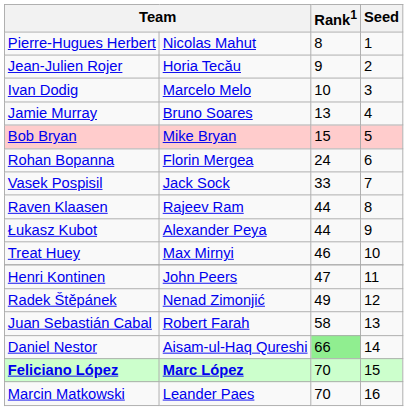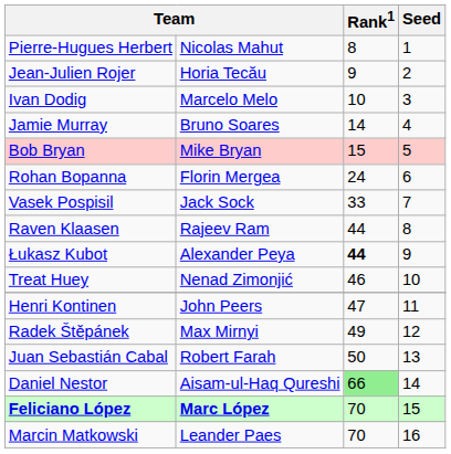Jamie Murray | Rank1: 13 -> 14
Łukasz Kubot | Rank1: normal -> bold
Treat Huey | column 2: Max Mirnyi -> Nenad Zimonjić
Radek Štěpánek | column 2: Nenad Zimonjić -> Max Mirnyi
Juan Sebastián Cabal | Rank1: 58 -> 50
